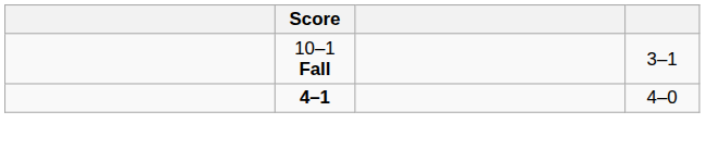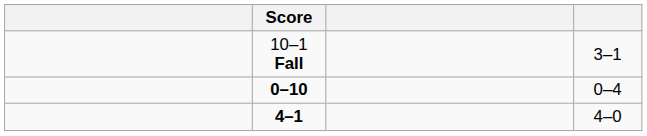+ row: 0–10 | 0–4
